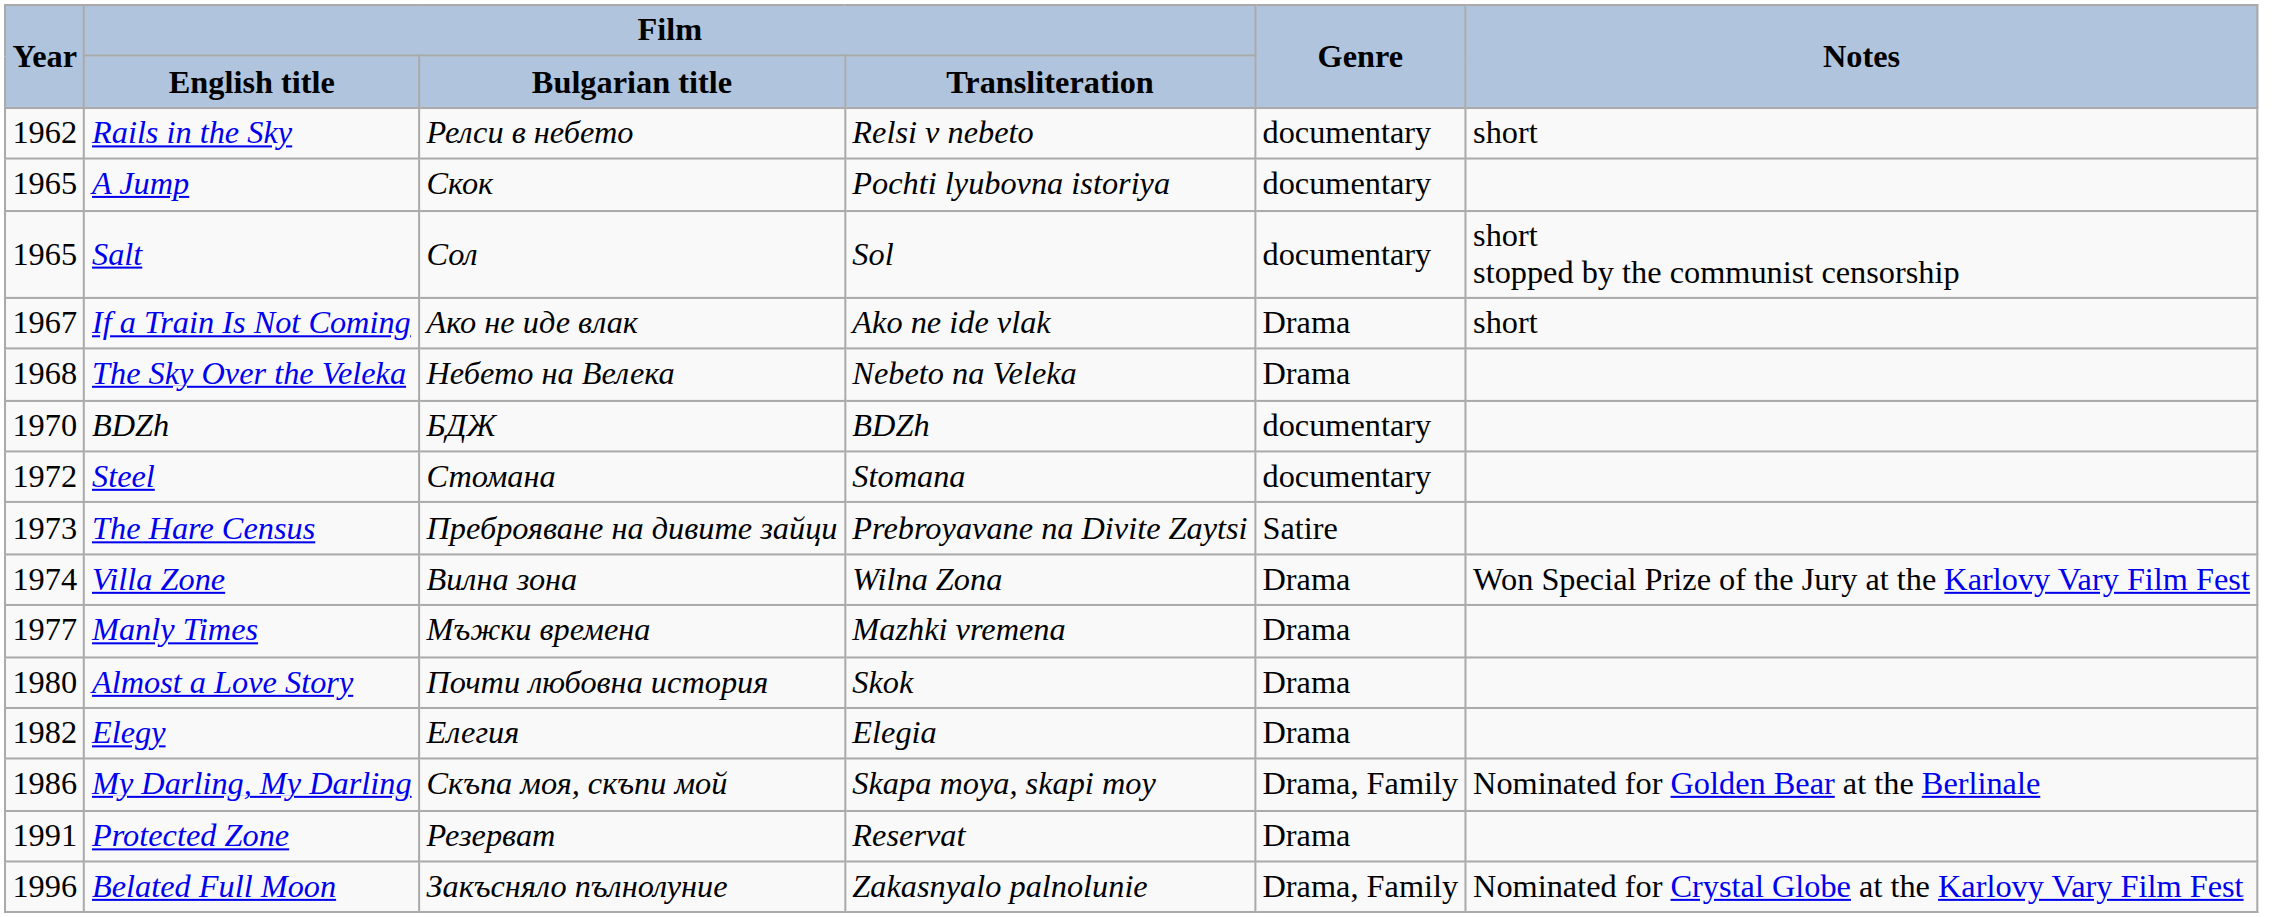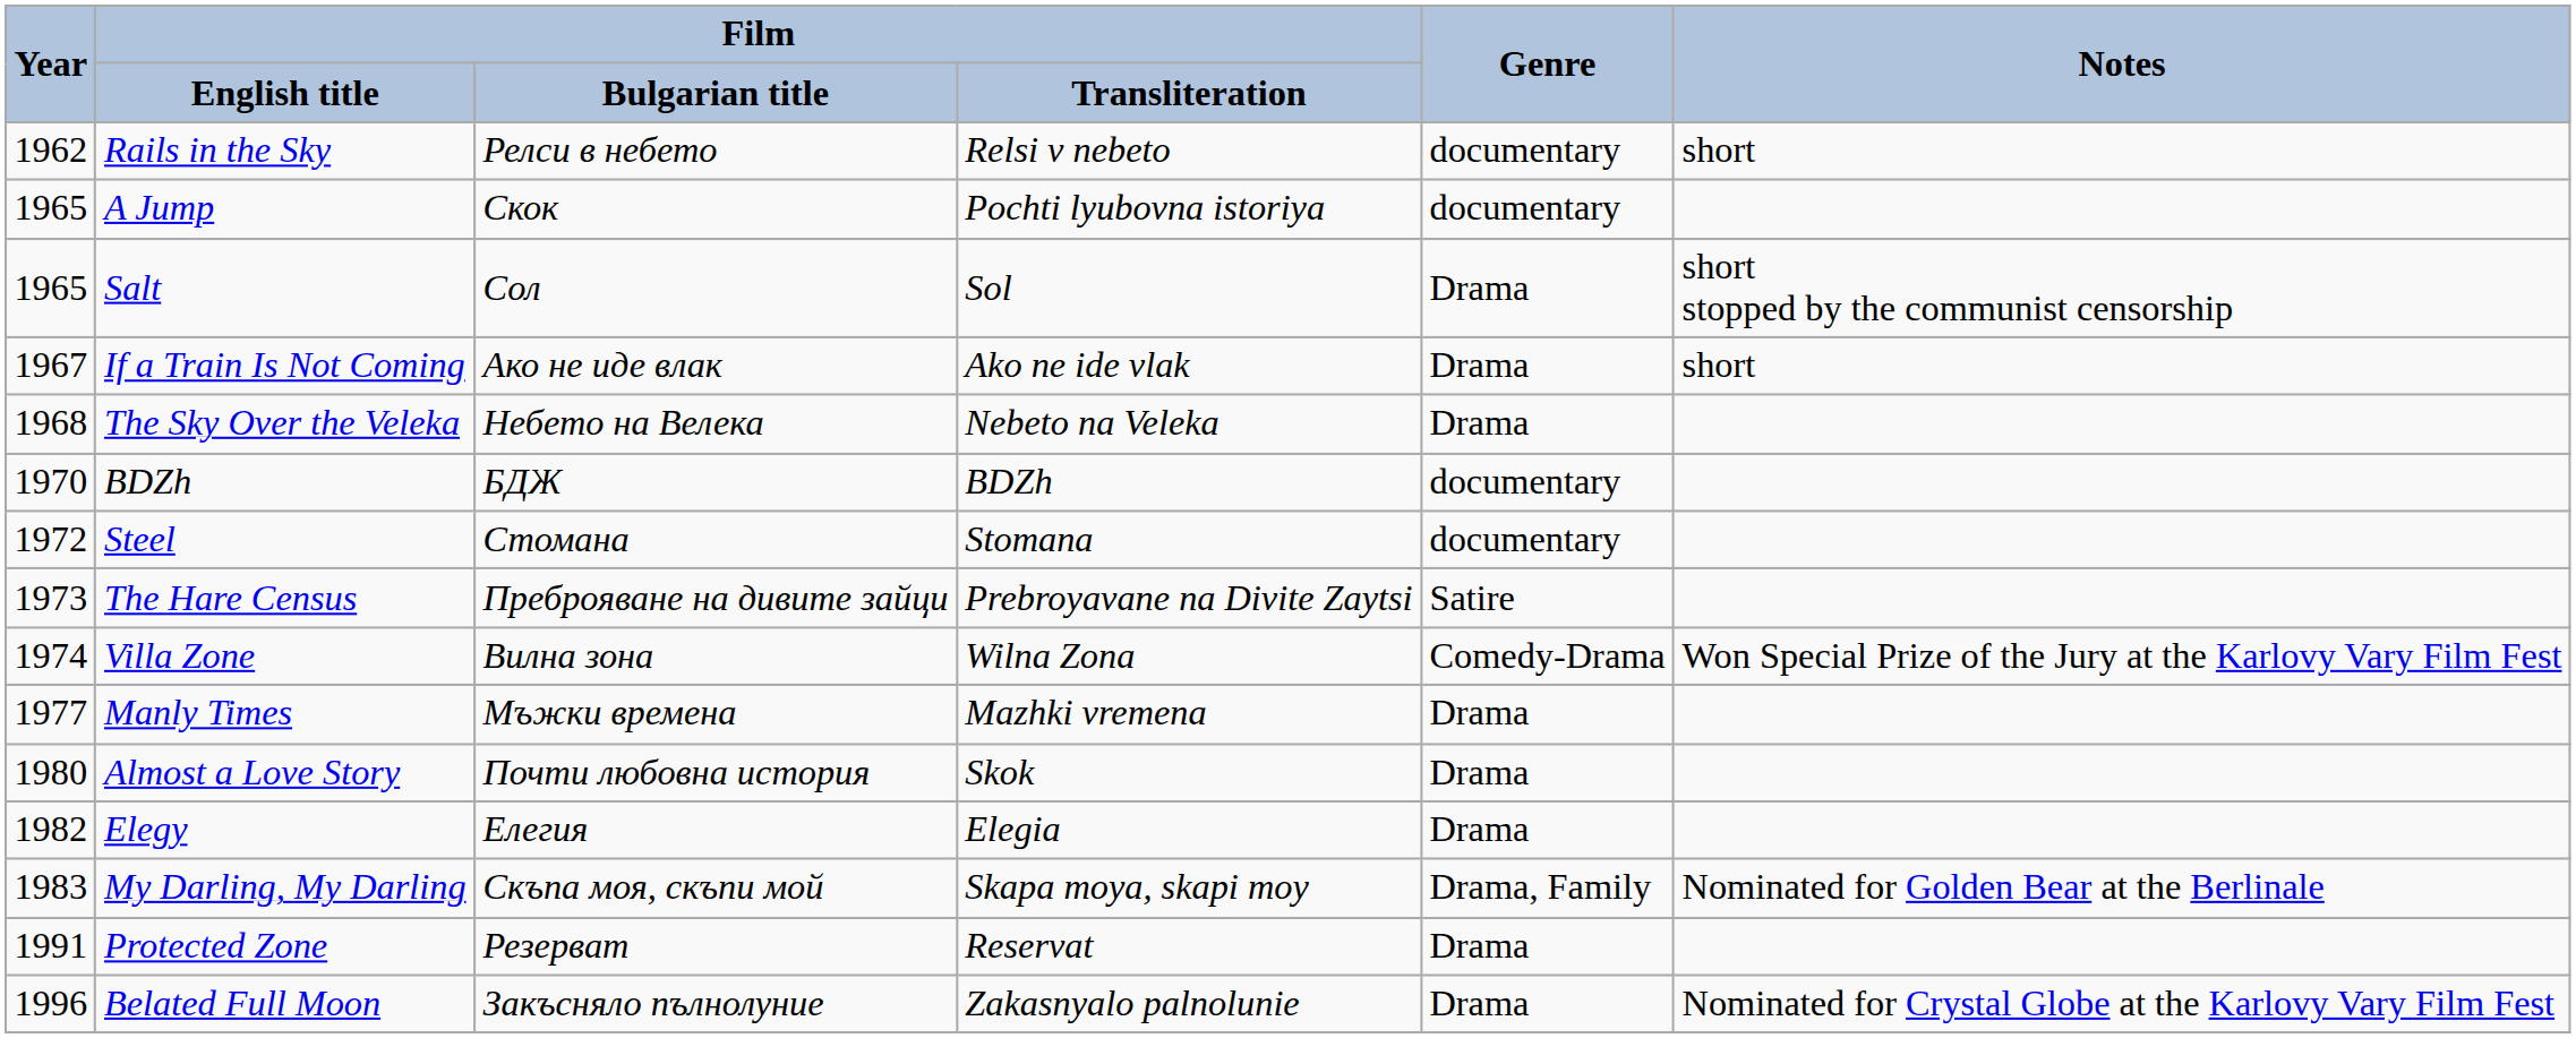Salt | Genre: documentary -> Drama
Villa Zone | Genre: Drama -> Comedy-Drama
My Darling, My Darling | Year: 1986 -> 1983
Belated Full Moon | Genre: Drama, Family -> Drama
